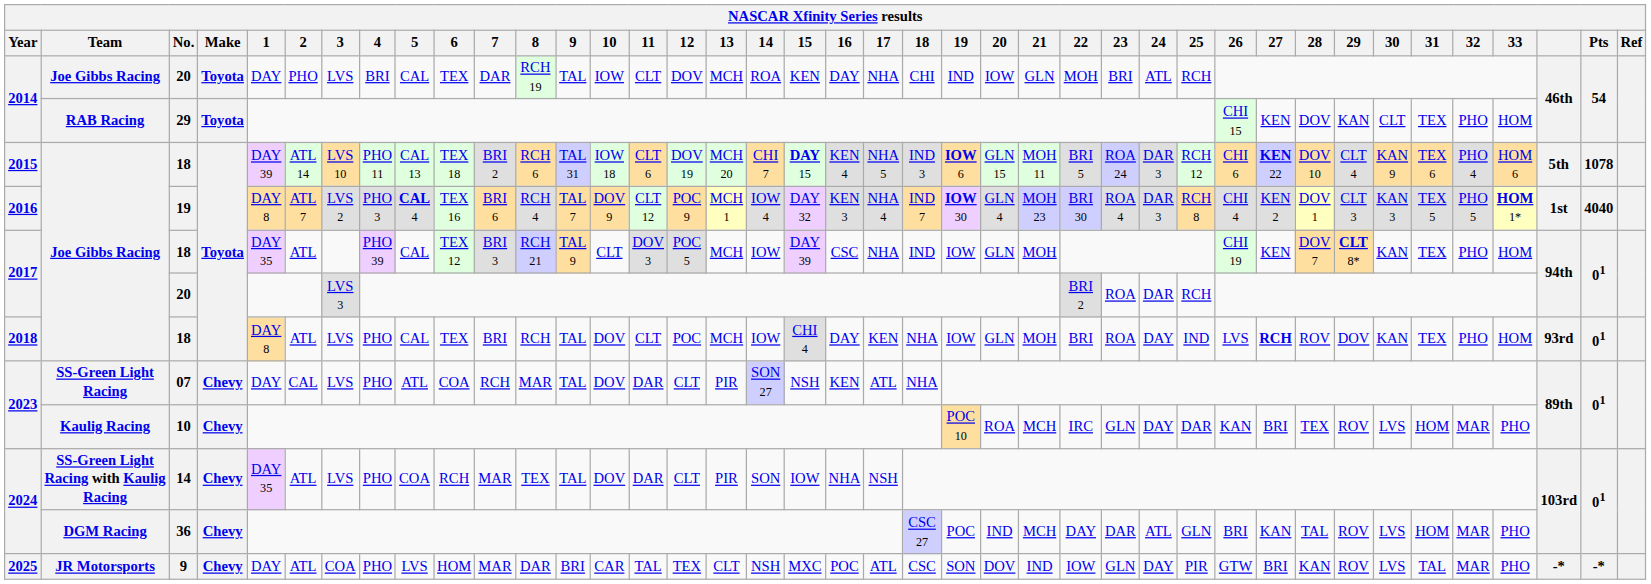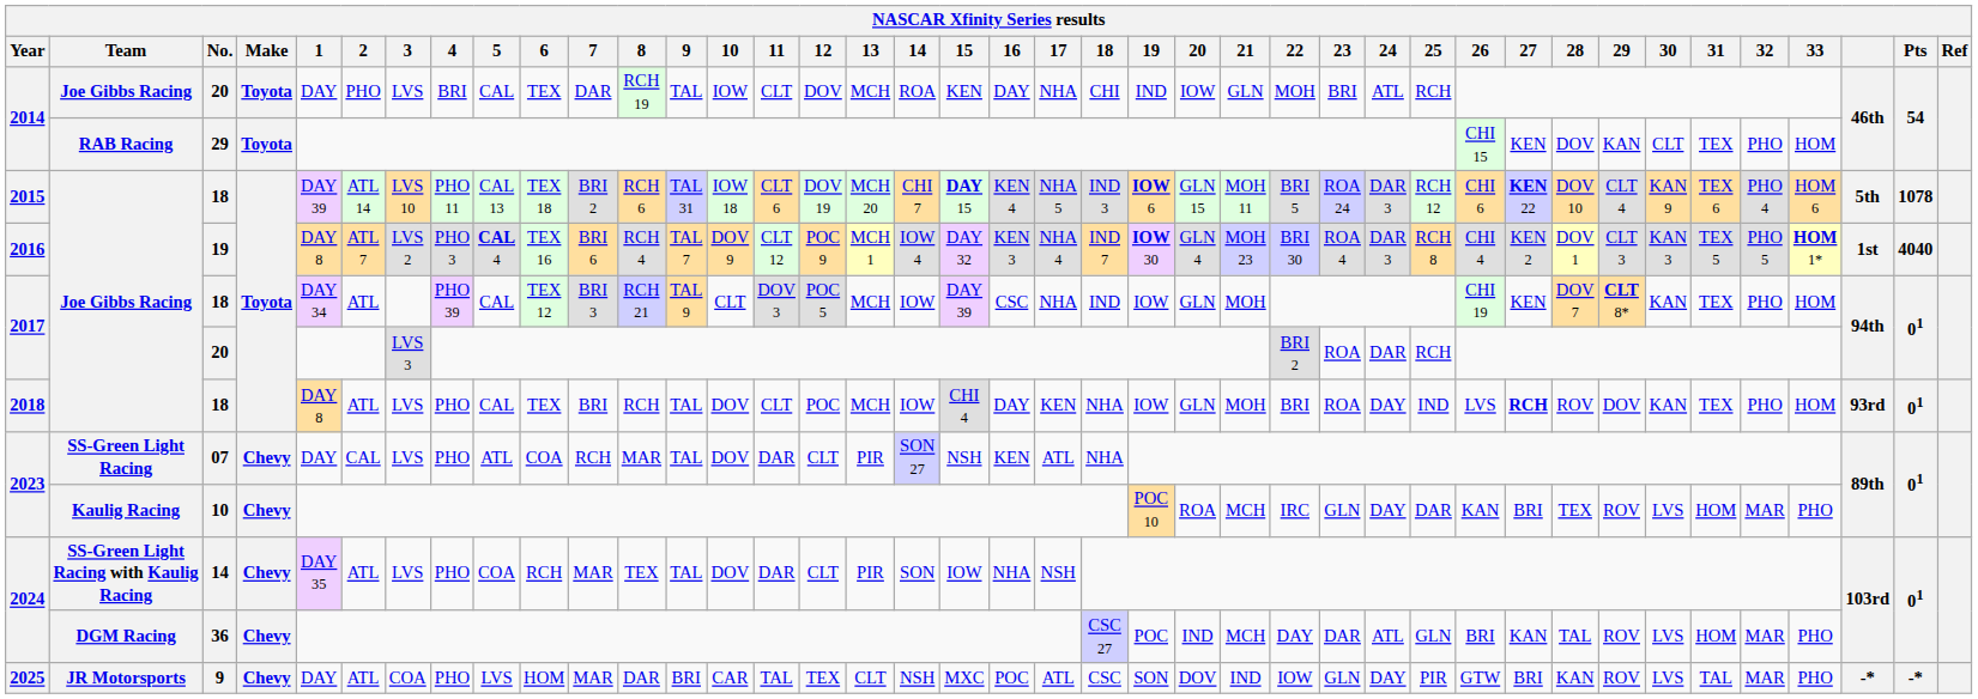2017 / 18 | 1: DAY 35 -> DAY 34
